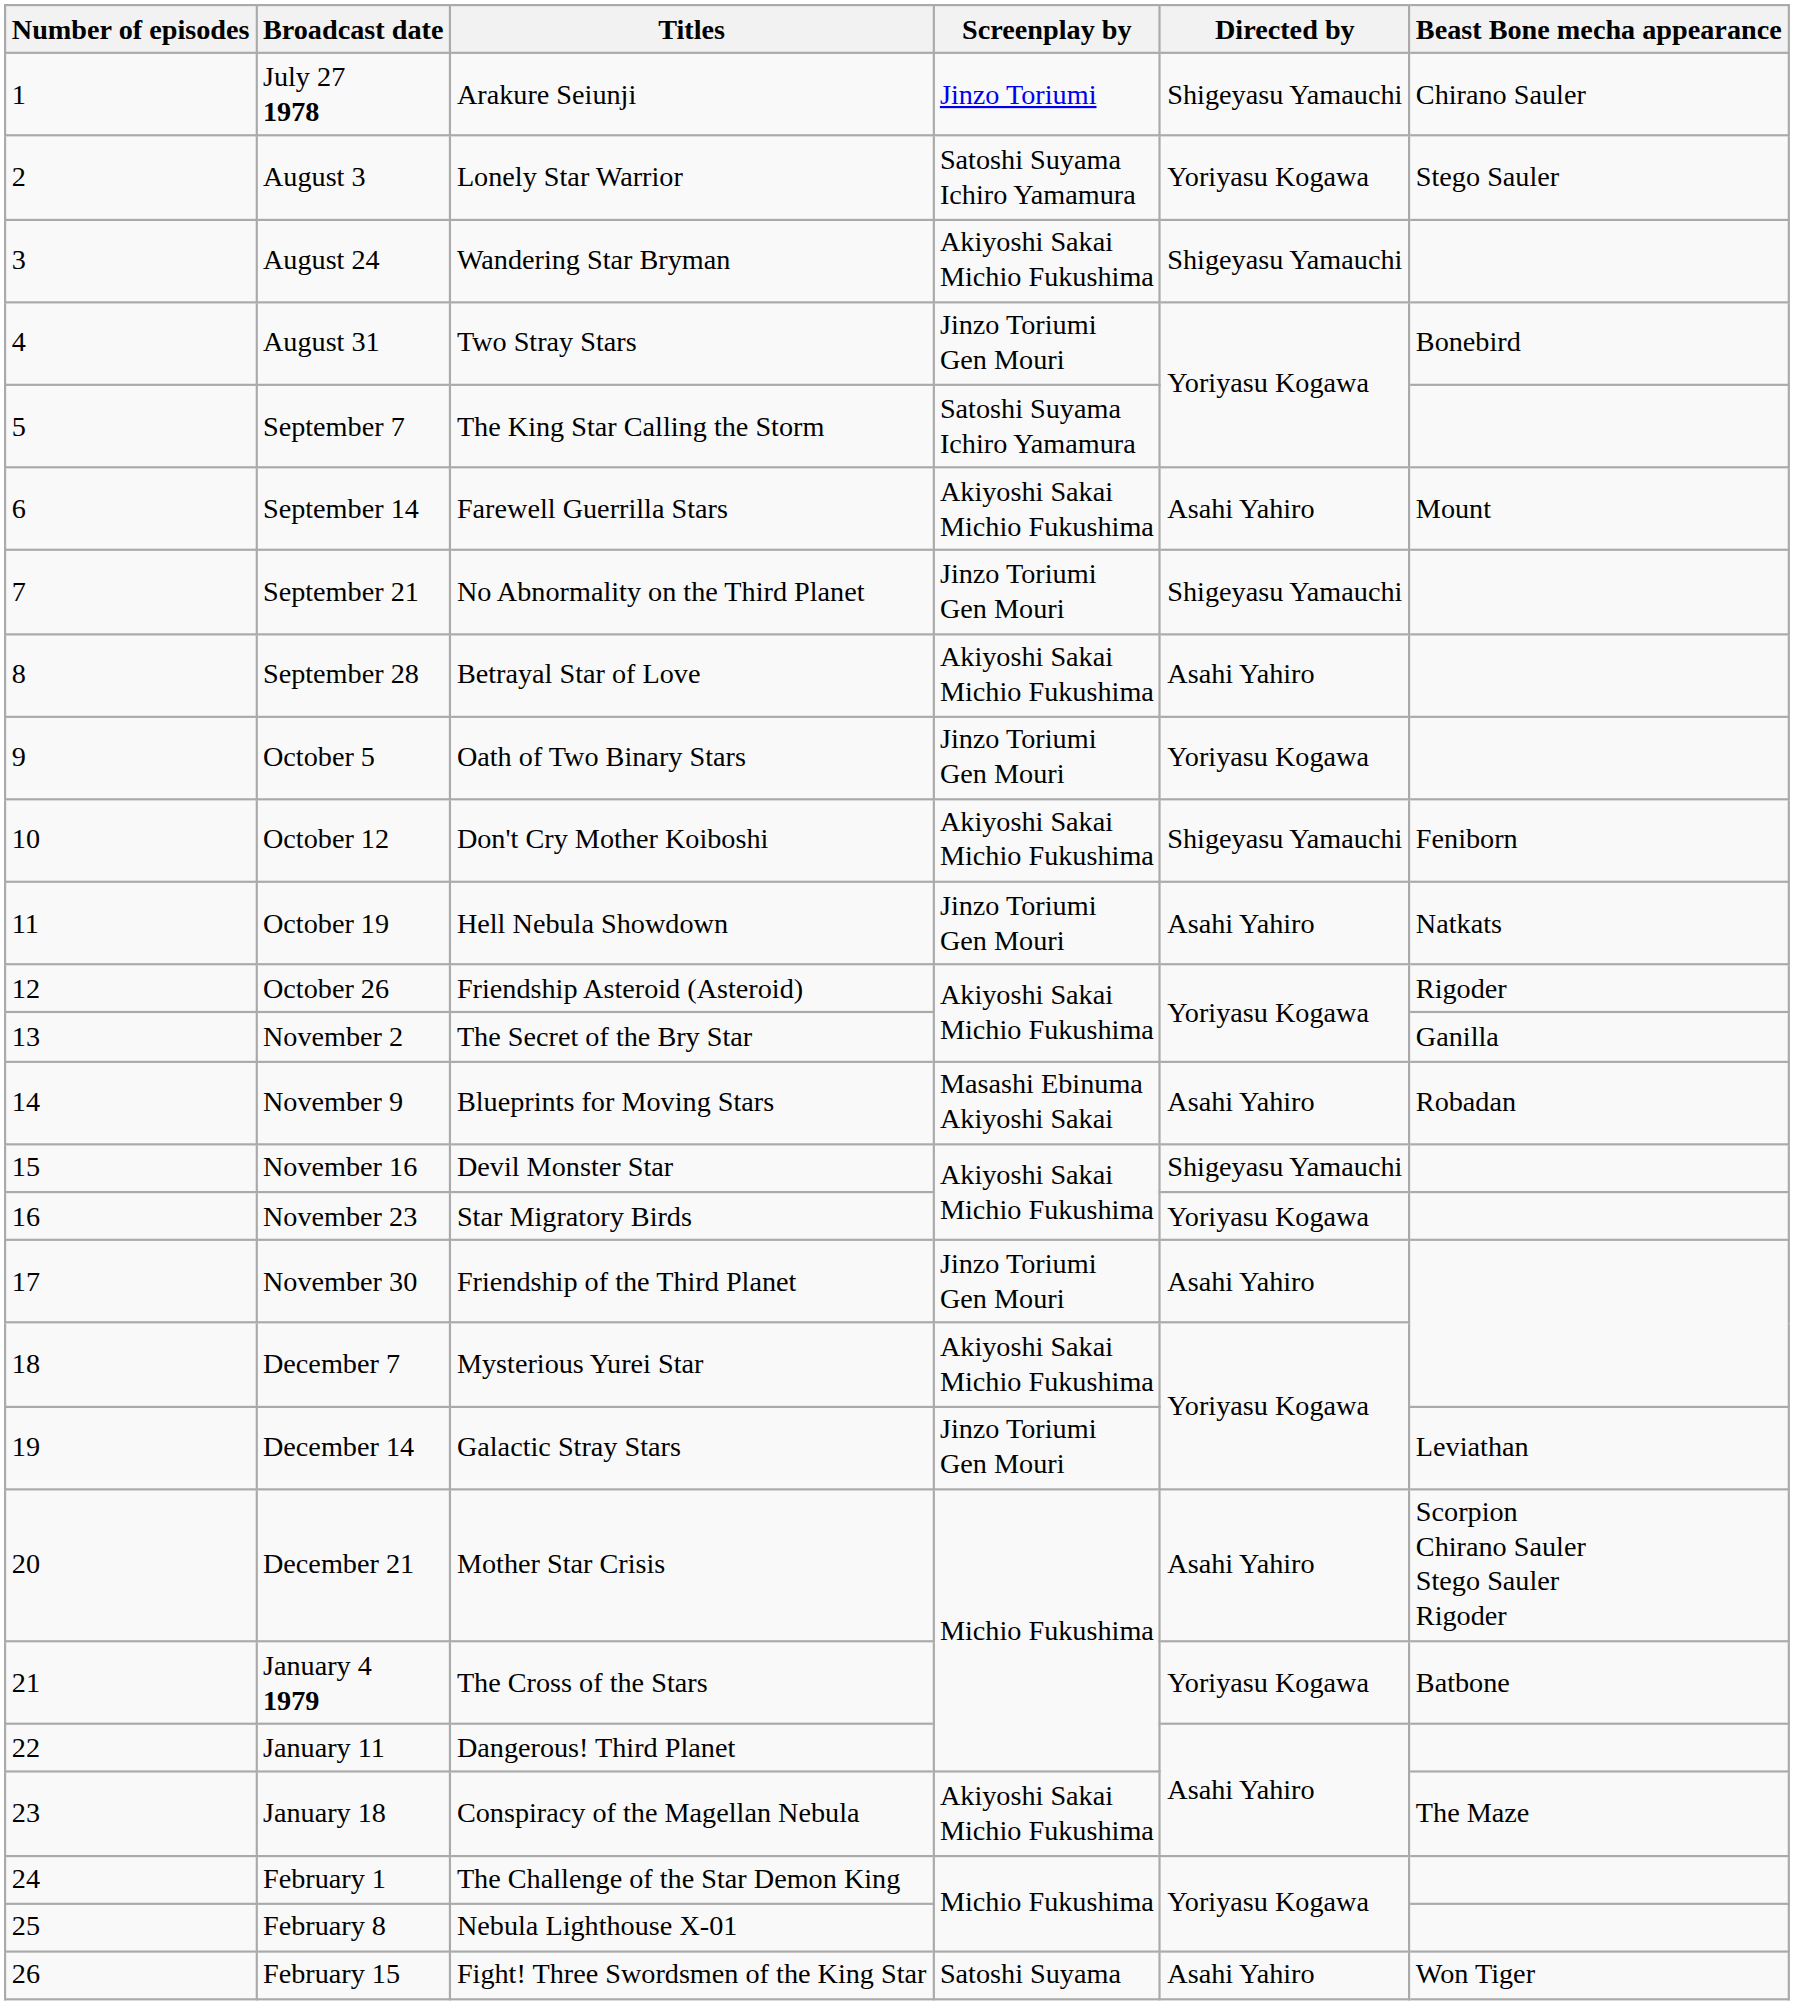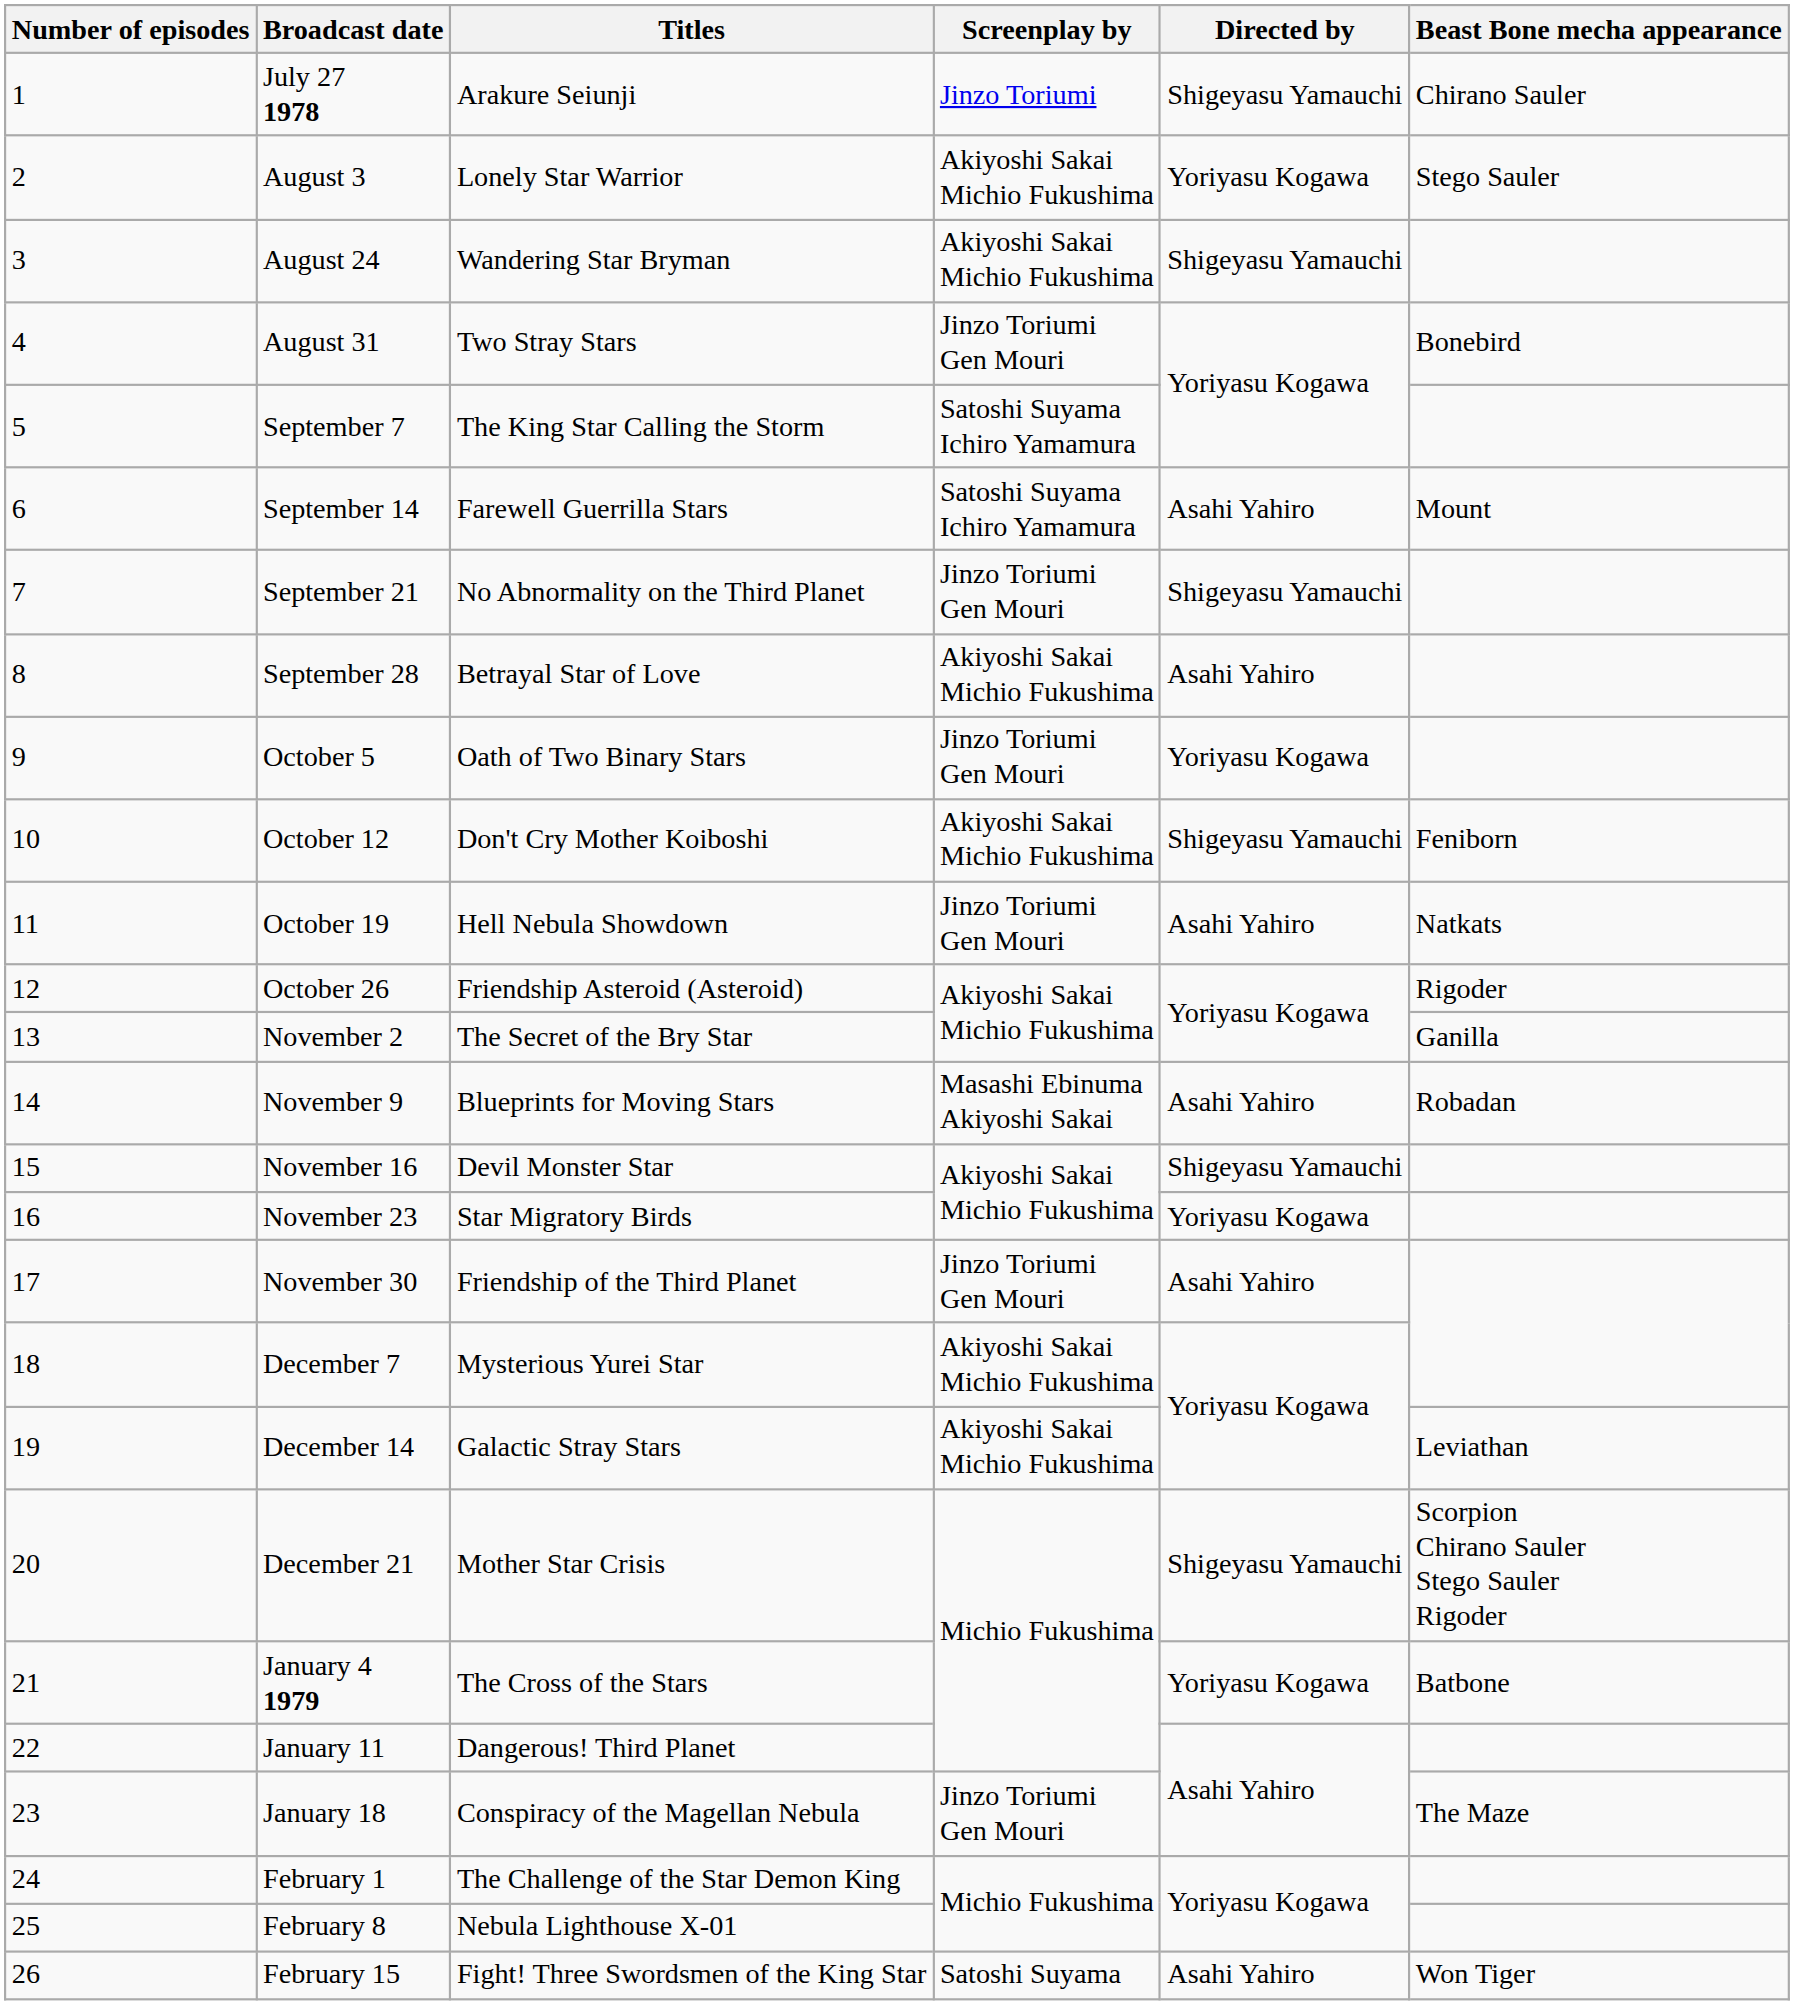August 3 | Screenplay by: Satoshi Suyama Ichiro Yamamura -> Akiyoshi Sakai Michio Fukushima
September 14 | Screenplay by: Akiyoshi Sakai Michio Fukushima -> Satoshi Suyama Ichiro Yamamura
December 14 | Screenplay by: Jinzo Toriumi Gen Mouri -> Akiyoshi Sakai Michio Fukushima
December 21 | Directed by: Asahi Yahiro -> Shigeyasu Yamauchi
January 18 | Screenplay by: Akiyoshi Sakai Michio Fukushima -> Jinzo Toriumi Gen Mouri
